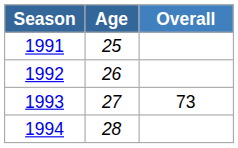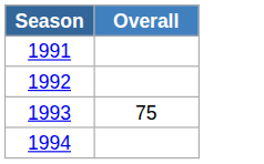- column: Age | 25 | 26 | 27 | 28
1993 | Overall: 73 -> 75
